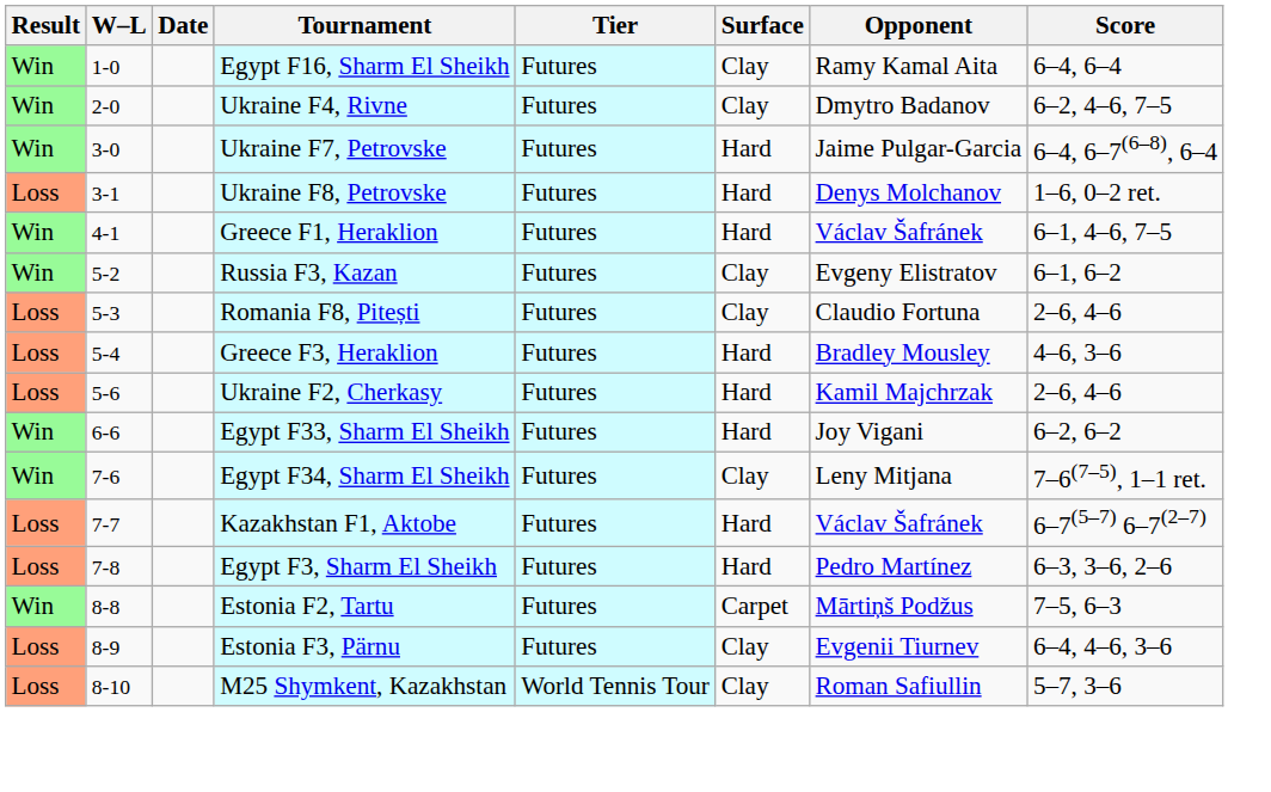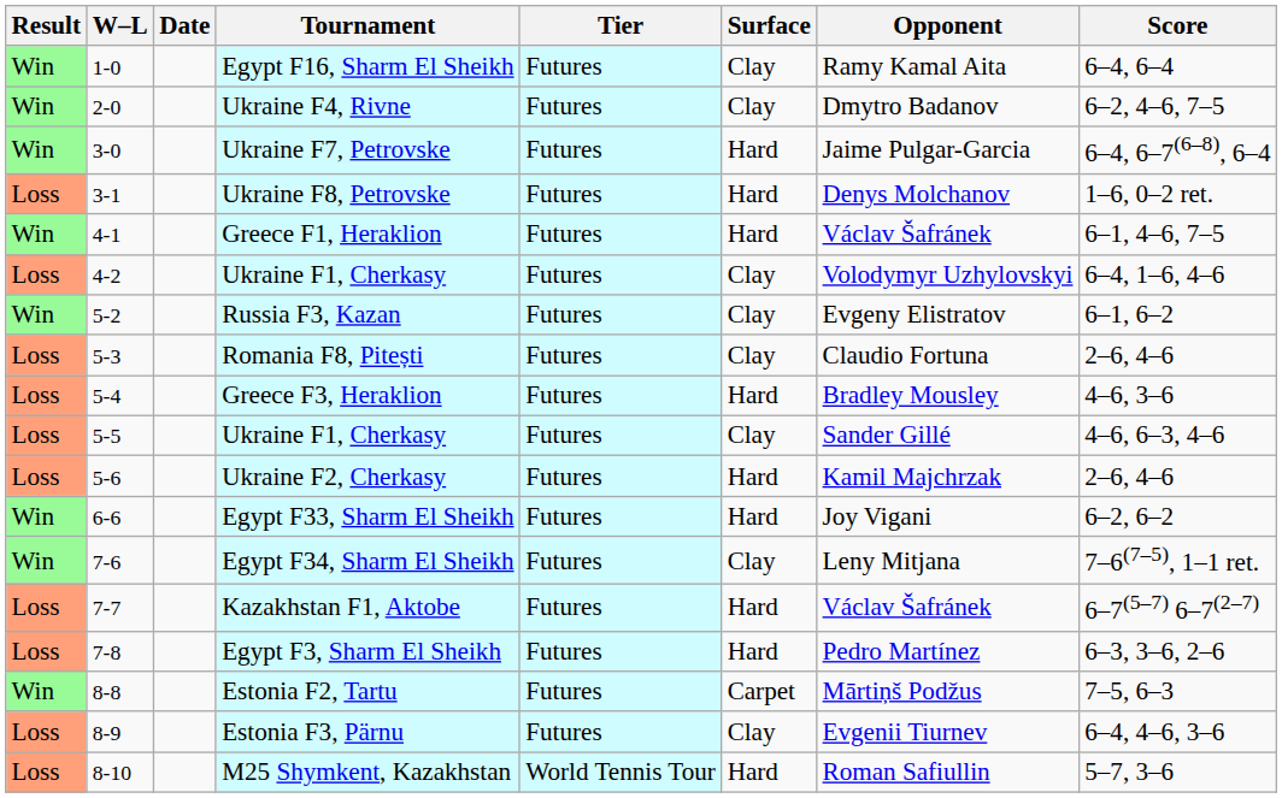+ row: Loss | 4-2 | Ukraine F1, Cherkasy | Futures | Clay | Volodymyr Uzhylovskyi | 6–4, 1–6, 4–6
+ row: Loss | 5-5 | Ukraine F1, Cherkasy | Futures | Clay | Sander Gillé | 4–6, 6–3, 4–6
M25 Shymkent, Kazakhstan | Surface: Clay -> Hard
